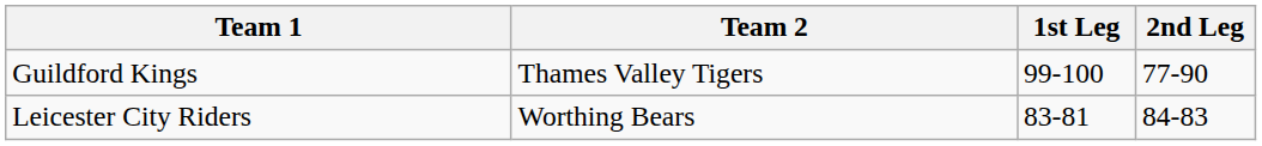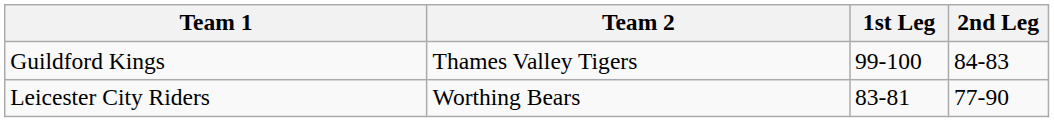Guildford Kings | 2nd Leg: 77-90 -> 84-83
Leicester City Riders | 2nd Leg: 84-83 -> 77-90
